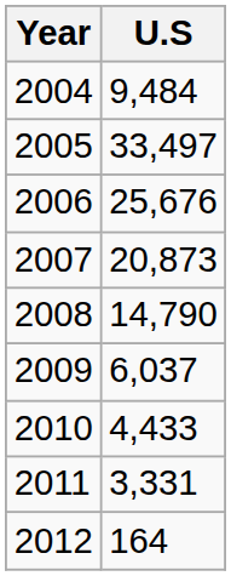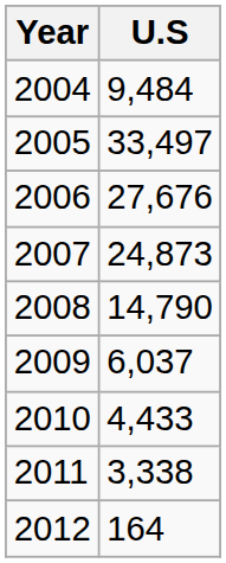2006 | U.S: 25,676 -> 27,676
2007 | U.S: 20,873 -> 24,873
2011 | U.S: 3,331 -> 3,338
